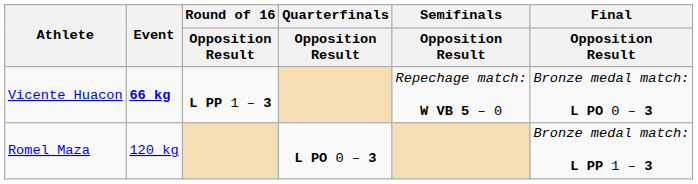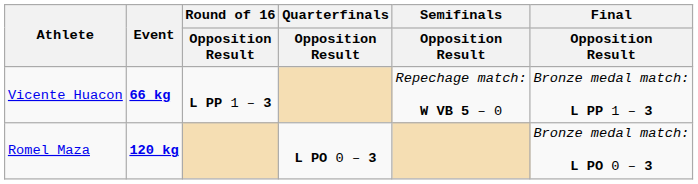Vicente Huacon | Final / Opposition Result: Bronze medal match: L PO 0 – 3 -> Bronze medal match: L PP 1 – 3
Romel Maza | Event: normal -> bold
Romel Maza | Final / Opposition Result: Bronze medal match: L PP 1 – 3 -> Bronze medal match: L PO 0 – 3
